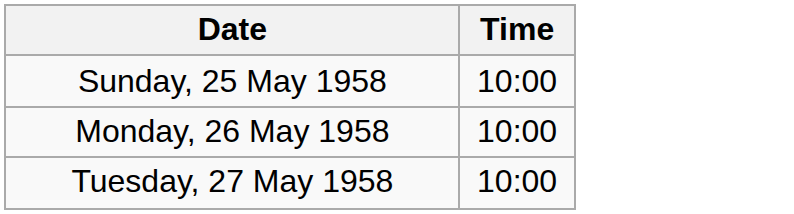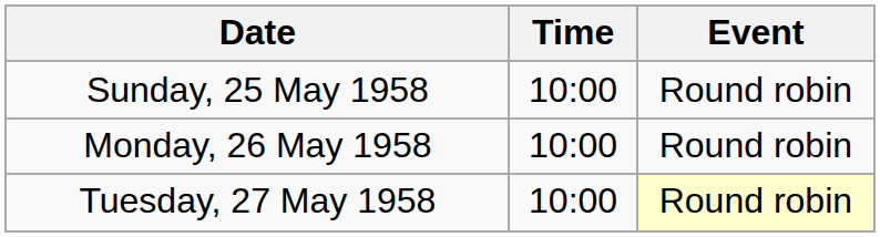+ column: Event | Round robin | Round robin | Round robin
